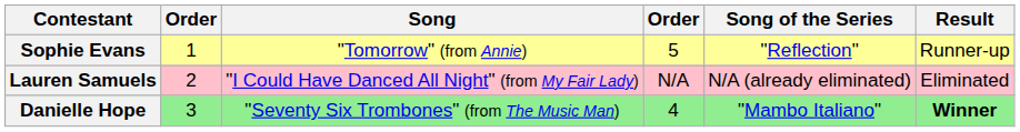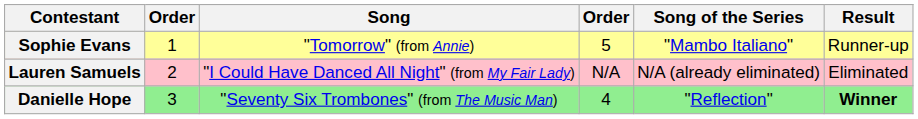Sophie Evans | Song of the Series: "Reflection" -> "Mambo Italiano"
Danielle Hope | Song of the Series: "Mambo Italiano" -> "Reflection"
